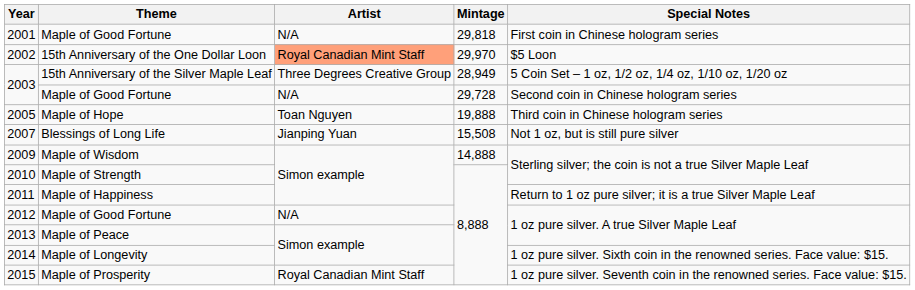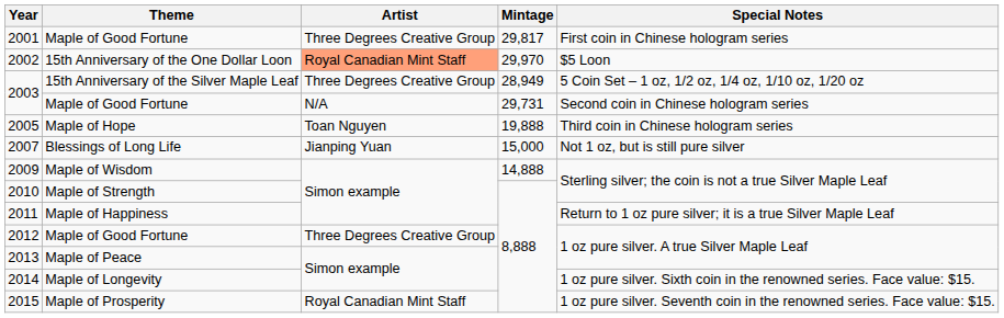2001 | Artist: N/A -> Three Degrees Creative Group
2001 | Mintage: 29,818 -> 29,817
2003 / Maple of Good Fortune | Mintage: 29,728 -> 29,731
2007 | Mintage: 15,508 -> 15,000
2012 | Artist: N/A -> Three Degrees Creative Group
